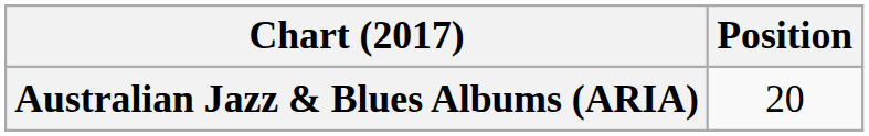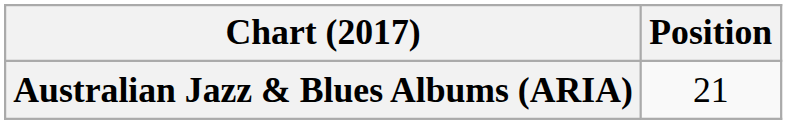Australian Jazz & Blues Albums (ARIA) | Position: 20 -> 21
